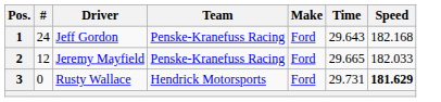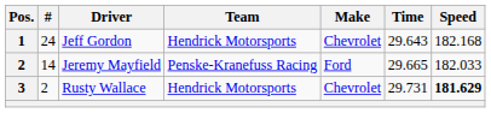Jeff Gordon | Team: Penske-Kranefuss Racing -> Hendrick Motorsports
Jeff Gordon | Make: Ford -> Chevrolet
Jeremy Mayfield | #: 12 -> 14
Rusty Wallace | #: 0 -> 2
Rusty Wallace | Make: Ford -> Chevrolet
